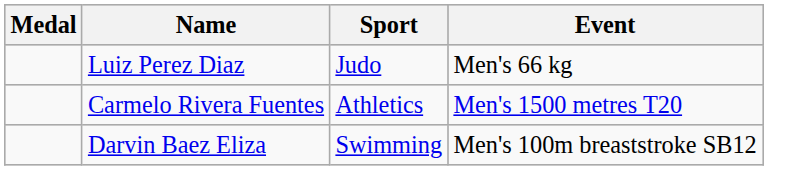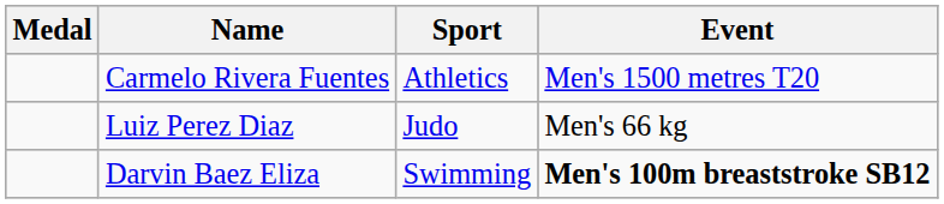rows swapped: Luiz Perez Diaz <-> Carmelo Rivera Fuentes
Darvin Baez Eliza | Event: normal -> bold
